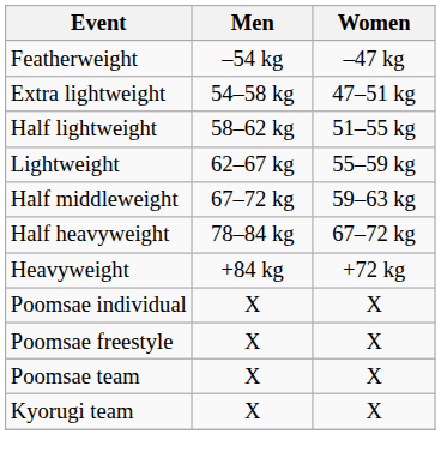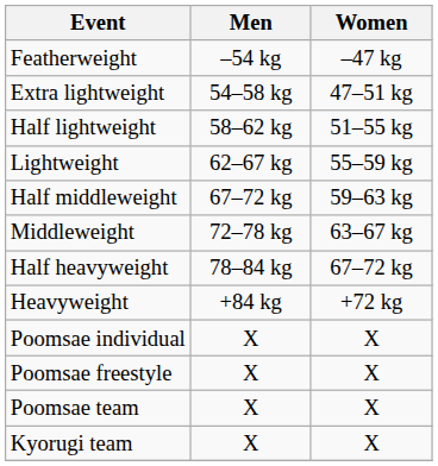+ row: Middleweight | 72–78 kg | 63–67 kg
